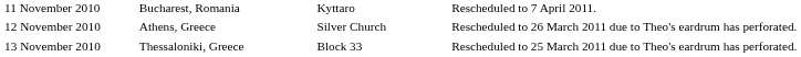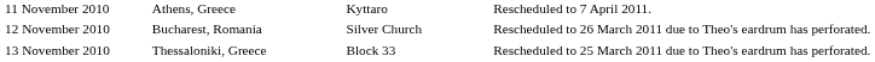11 November 2010 | column 2: Bucharest, Romania -> Athens, Greece
12 November 2010 | column 2: Athens, Greece -> Bucharest, Romania
